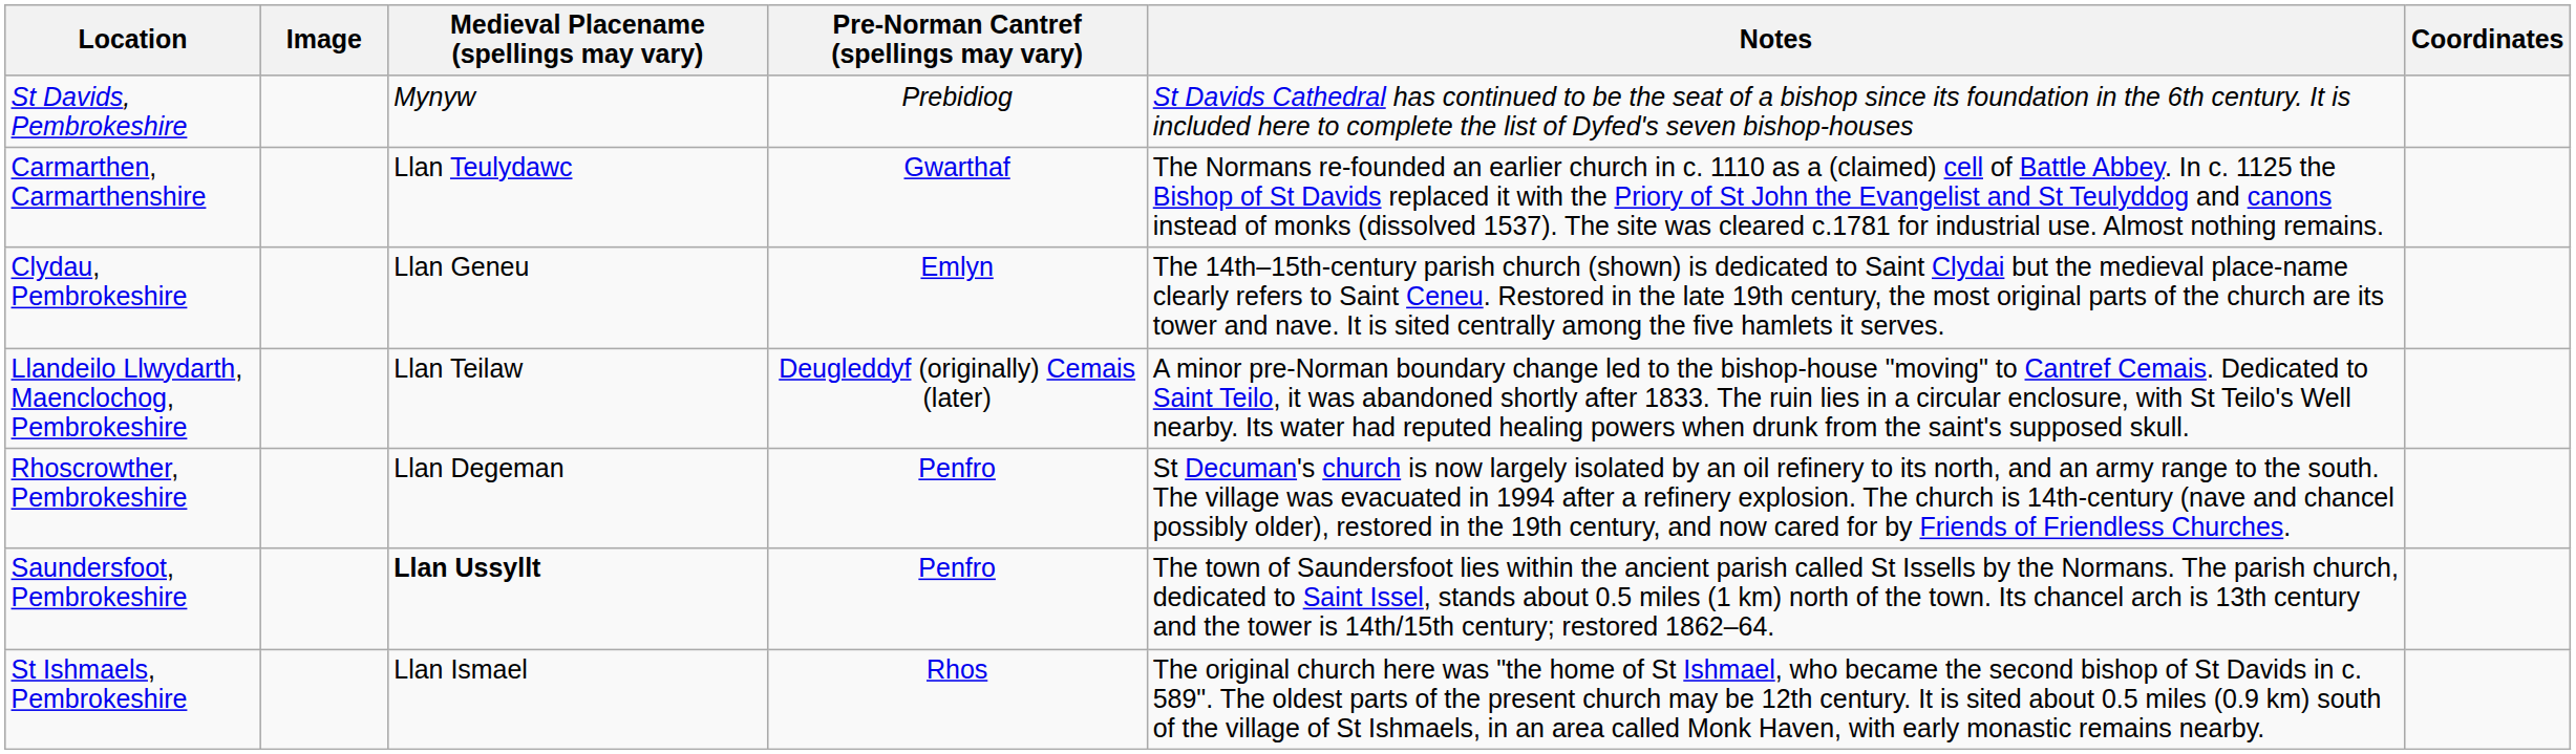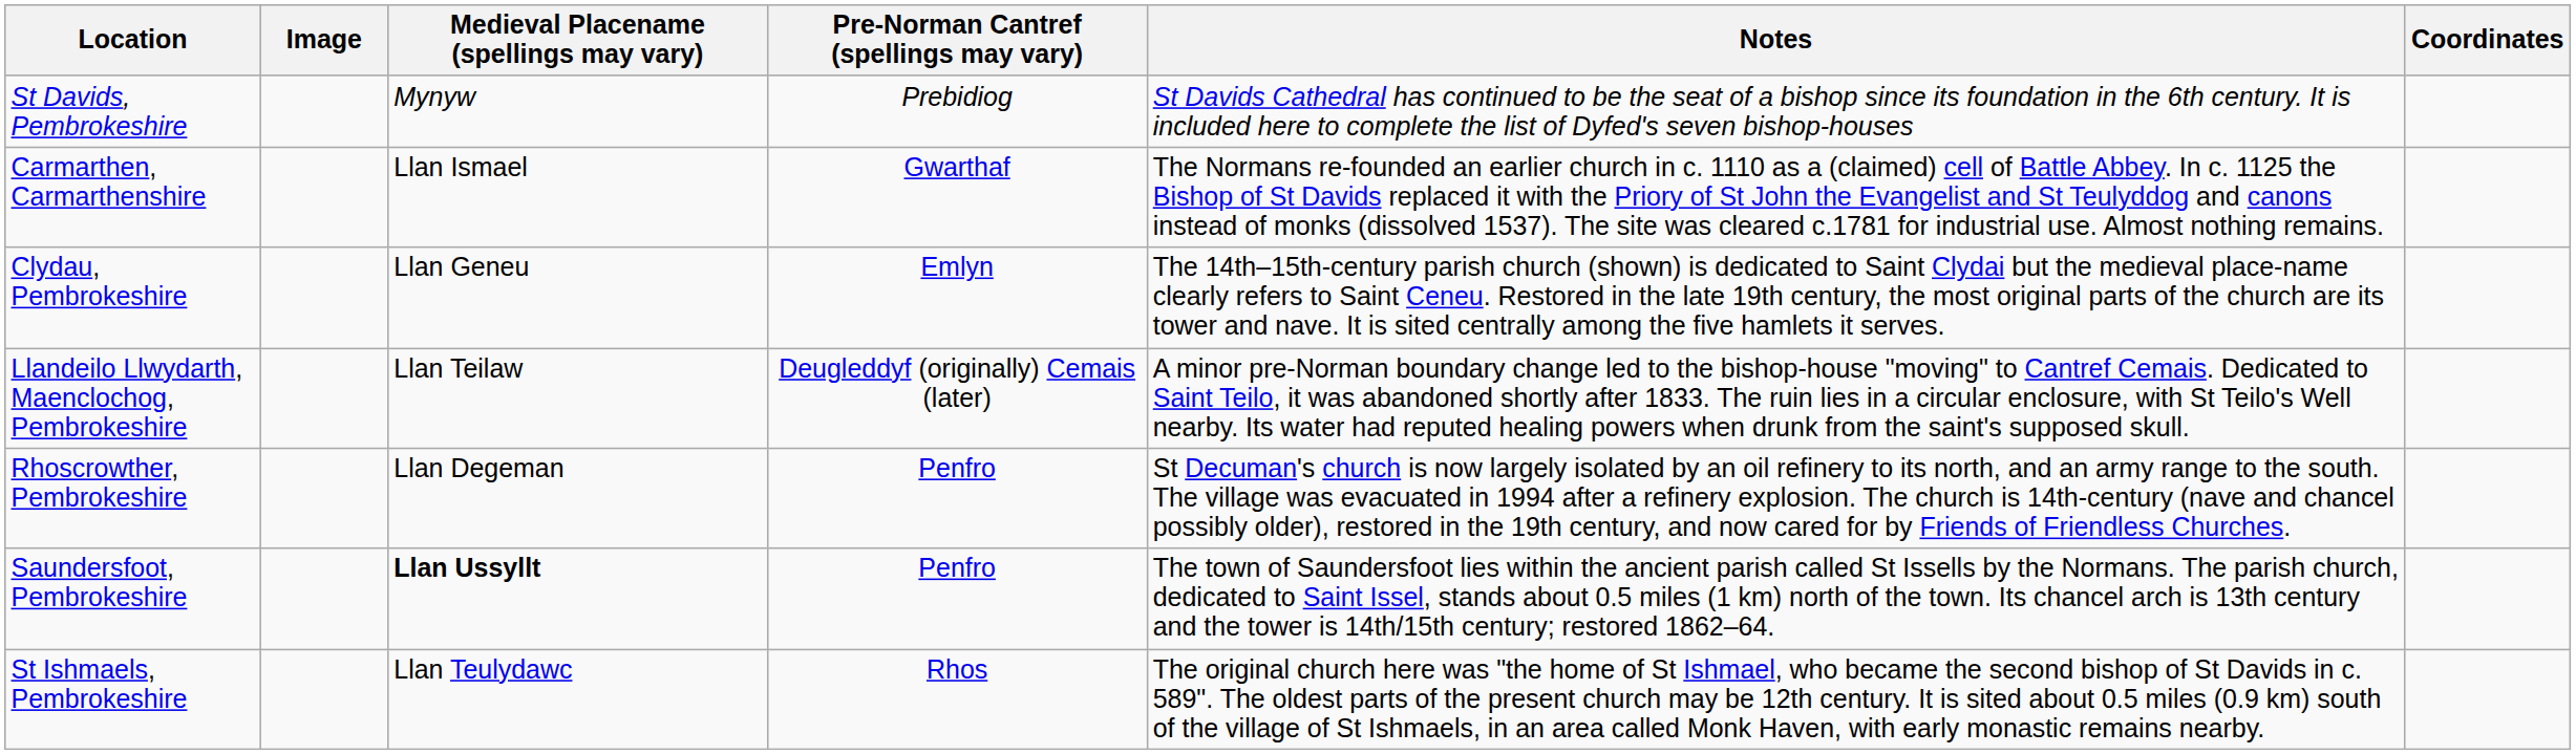Carmarthen, Carmarthenshire | Medieval Placename (spellings may vary): Llan Teulydawc -> Llan Ismael
St Ishmaels, Pembrokeshire | Medieval Placename (spellings may vary): Llan Ismael -> Llan Teulydawc
